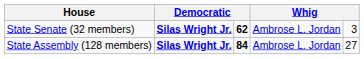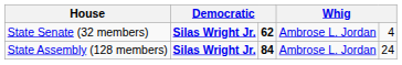State Senate (32 members) | column 5: 3 -> 4
State Assembly (128 members) | column 5: 27 -> 24
